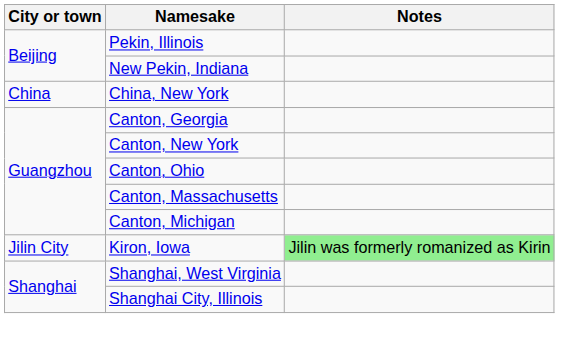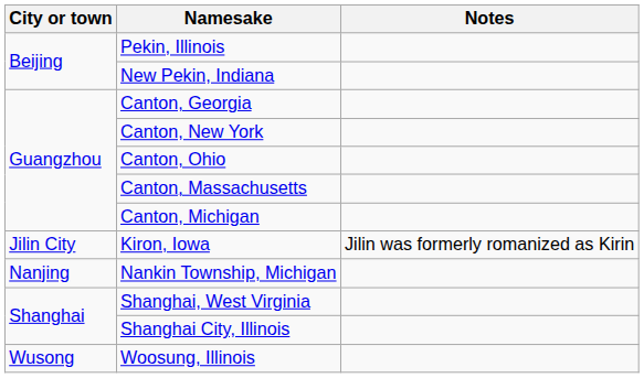- row: China | China, New York
Kiron, Iowa | Notes: lightgreen background -> no background
+ row: Nanjing | Nankin Township, Michigan
+ row: Wusong | Woosung, Illinois
